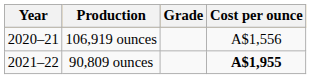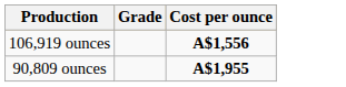- column: Year | 2020–21 | 2021–22
106,919 ounces | Cost per ounce: normal -> bold
